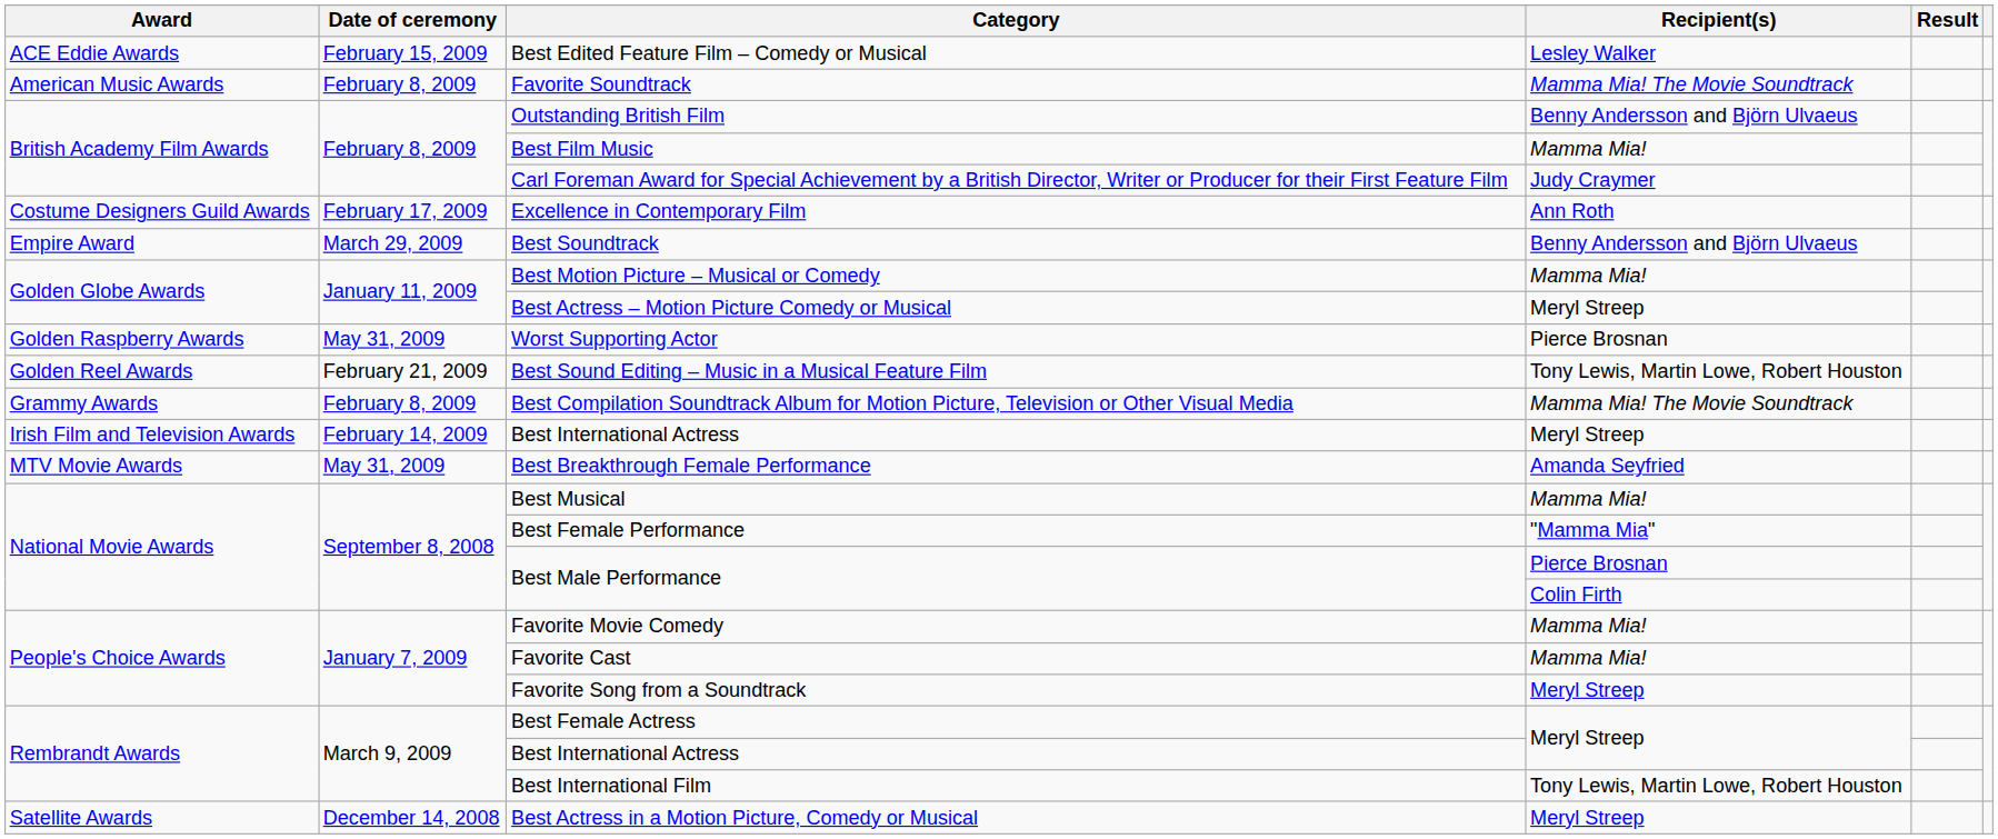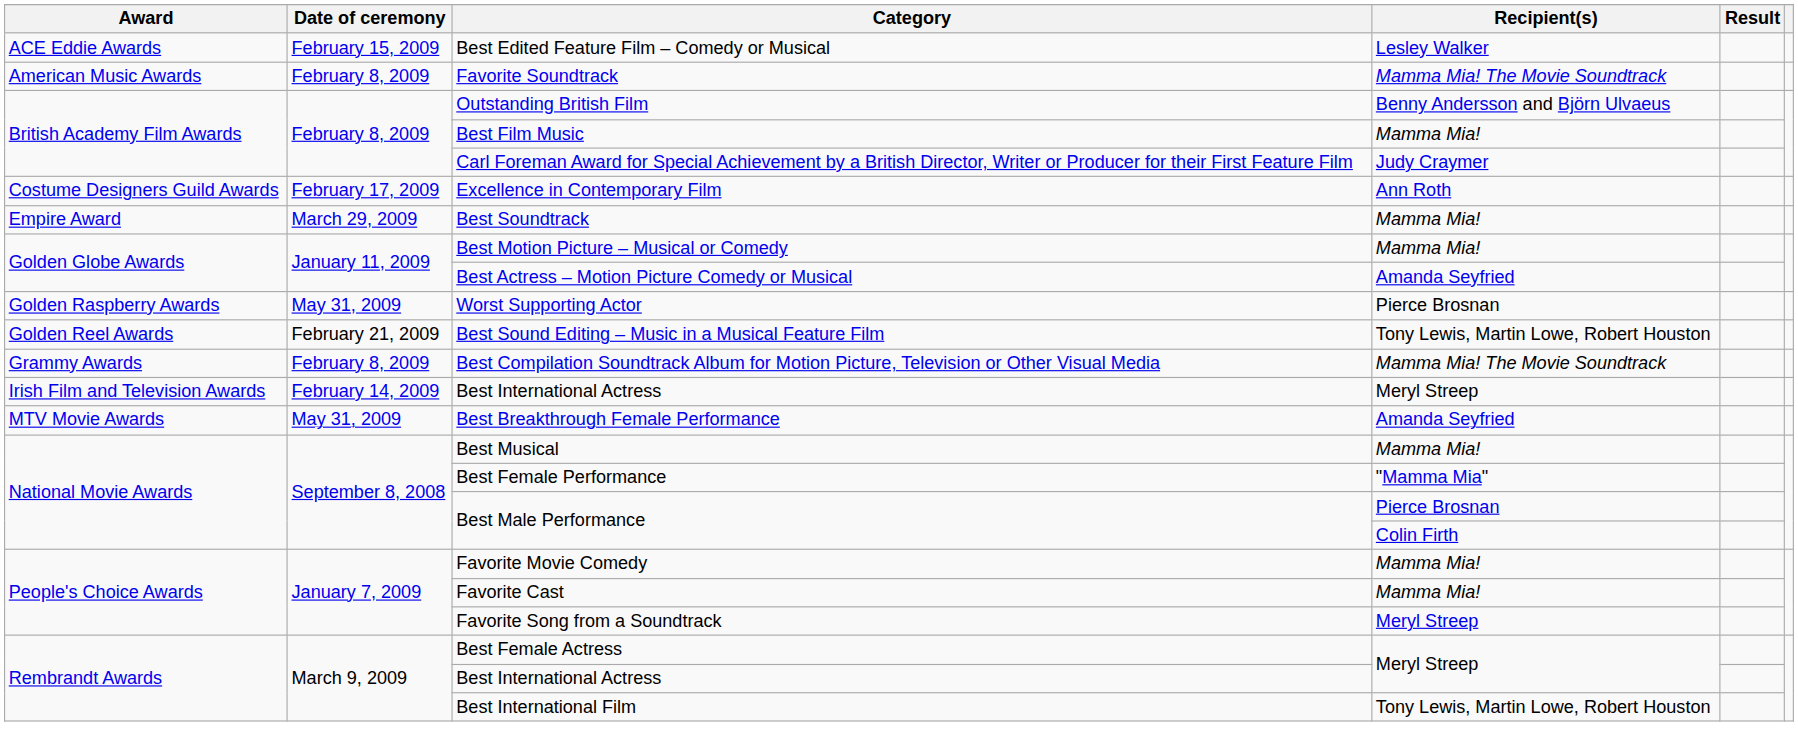Best Soundtrack | Recipient(s): Benny Andersson and Björn Ulvaeus -> Mamma Mia!
Best Actress – Motion Picture Comedy or Musical | Recipient(s): Meryl Streep -> Amanda Seyfried
- row: Satellite Awards | December 14, 2008 | Best Actress in a Motion Picture, Comedy or Musical | Meryl Streep
